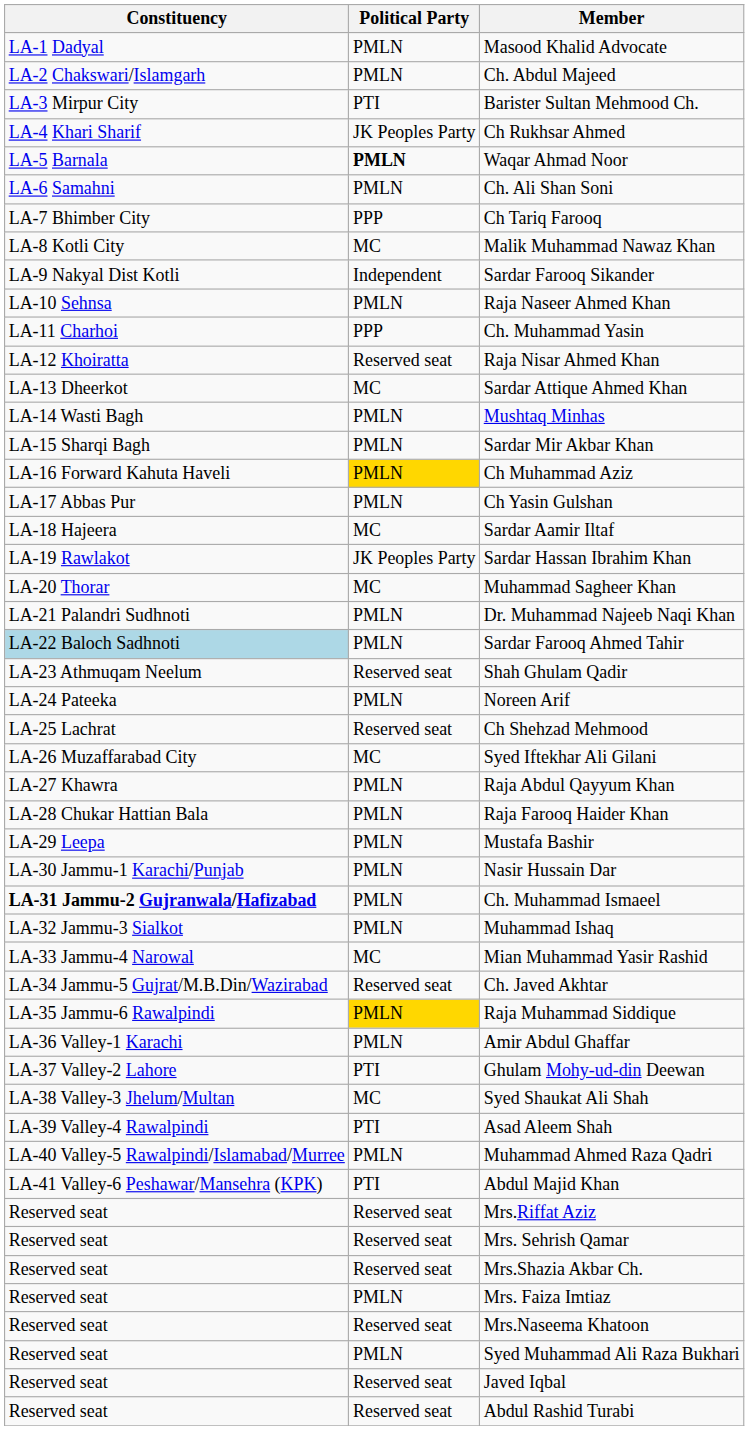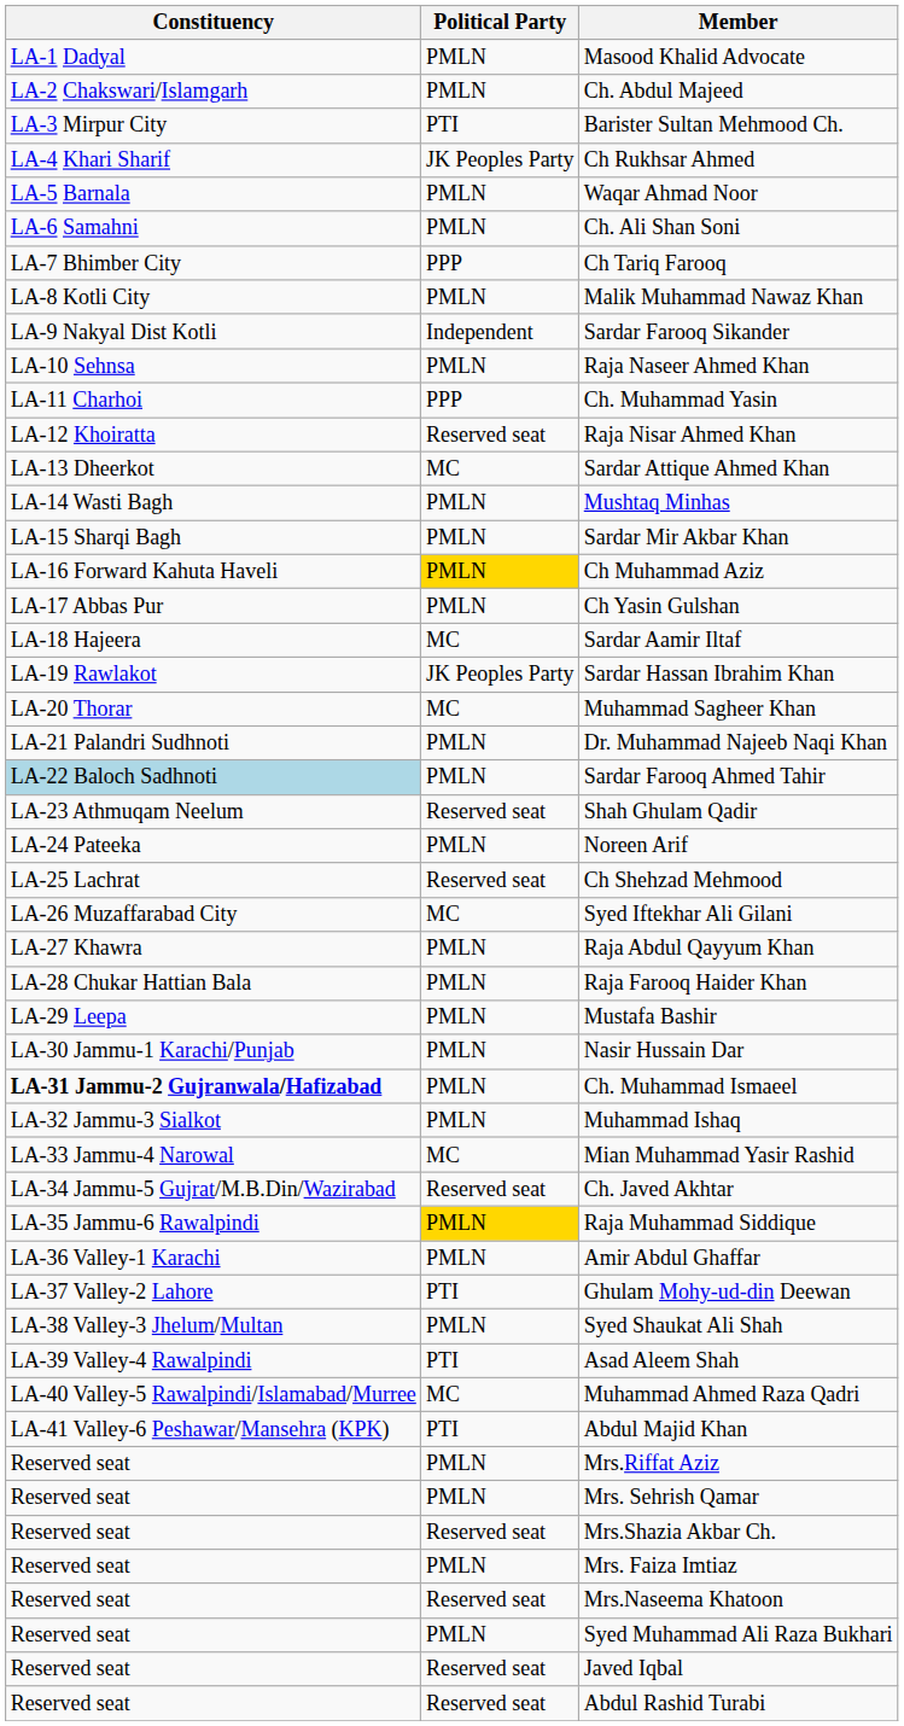Waqar Ahmad Noor | Political Party: bold -> normal
Malik Muhammad Nawaz Khan | Political Party: MC -> PMLN
Syed Shaukat Ali Shah | Political Party: MC -> PMLN
Muhammad Ahmed Raza Qadri | Political Party: PMLN -> MC
Mrs.Riffat Aziz | Political Party: Reserved seat -> PMLN
Mrs. Sehrish Qamar | Political Party: Reserved seat -> PMLN
